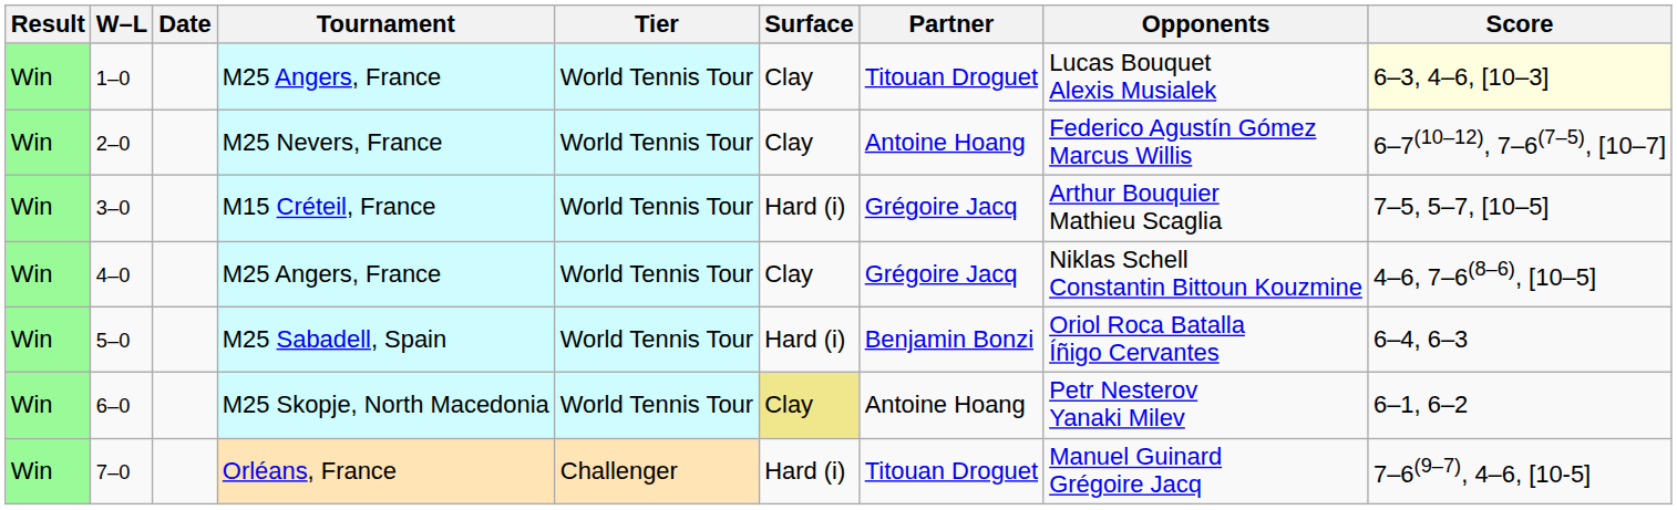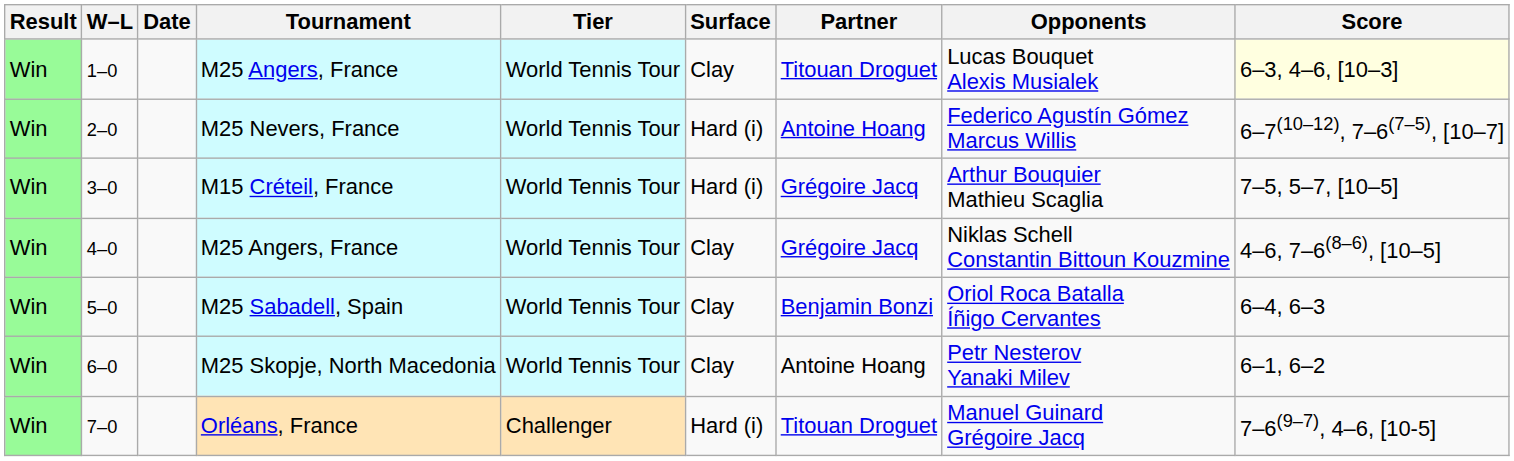2–0 | Surface: Clay -> Hard (i)
5–0 | Surface: Hard (i) -> Clay
6–0 | Surface: khaki background -> no background
